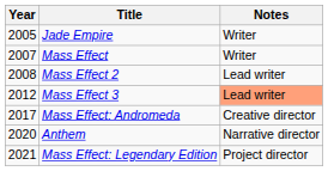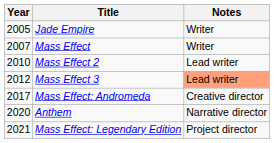Mass Effect 2 | Year: 2008 -> 2010
